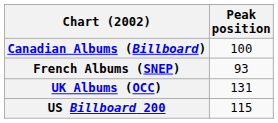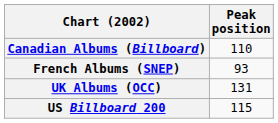Canadian Albums (Billboard) | Peak position: 100 -> 110
